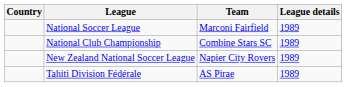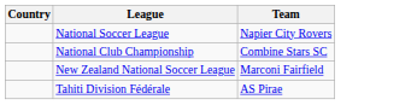- column: League details | 1989 | 1989 | 1989 | 1989
National Soccer League | Team: Marconi Fairfield -> Napier City Rovers
New Zealand National Soccer League | Team: Napier City Rovers -> Marconi Fairfield
